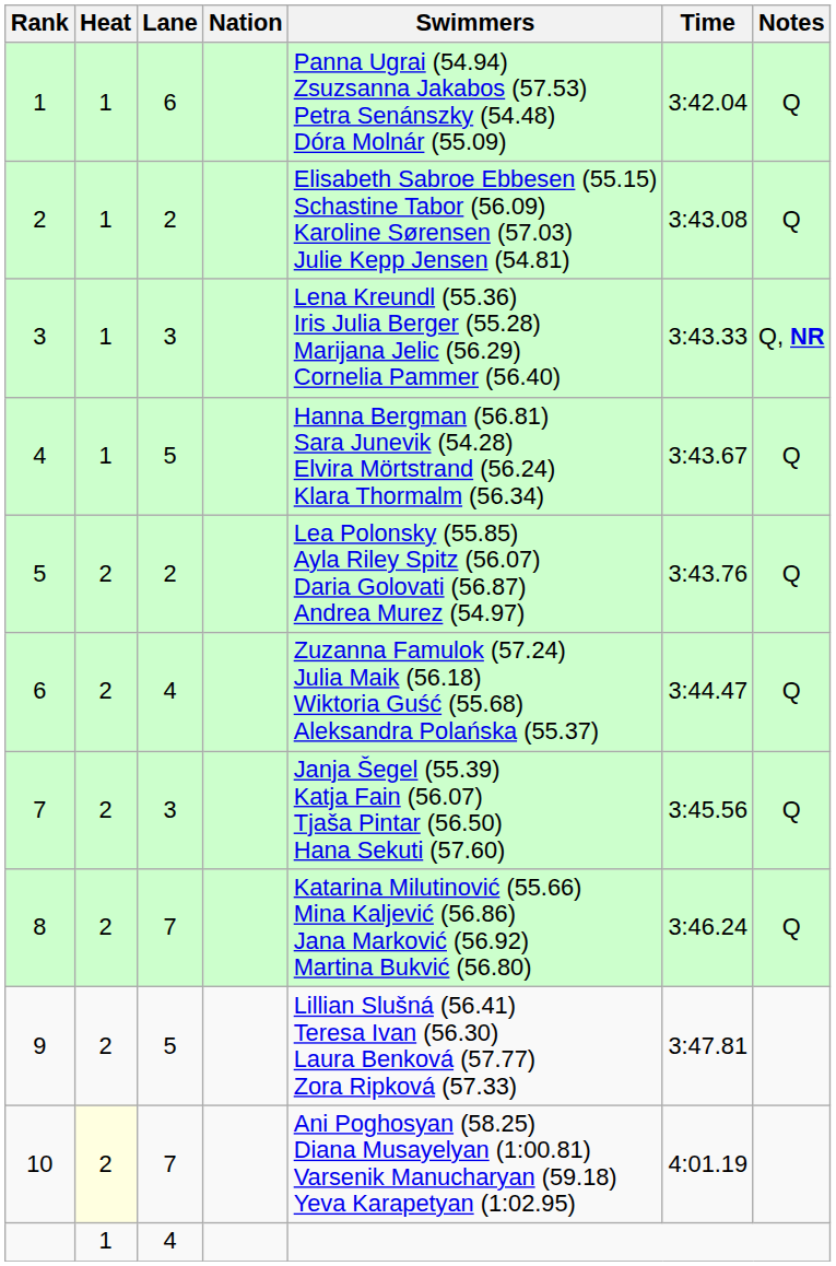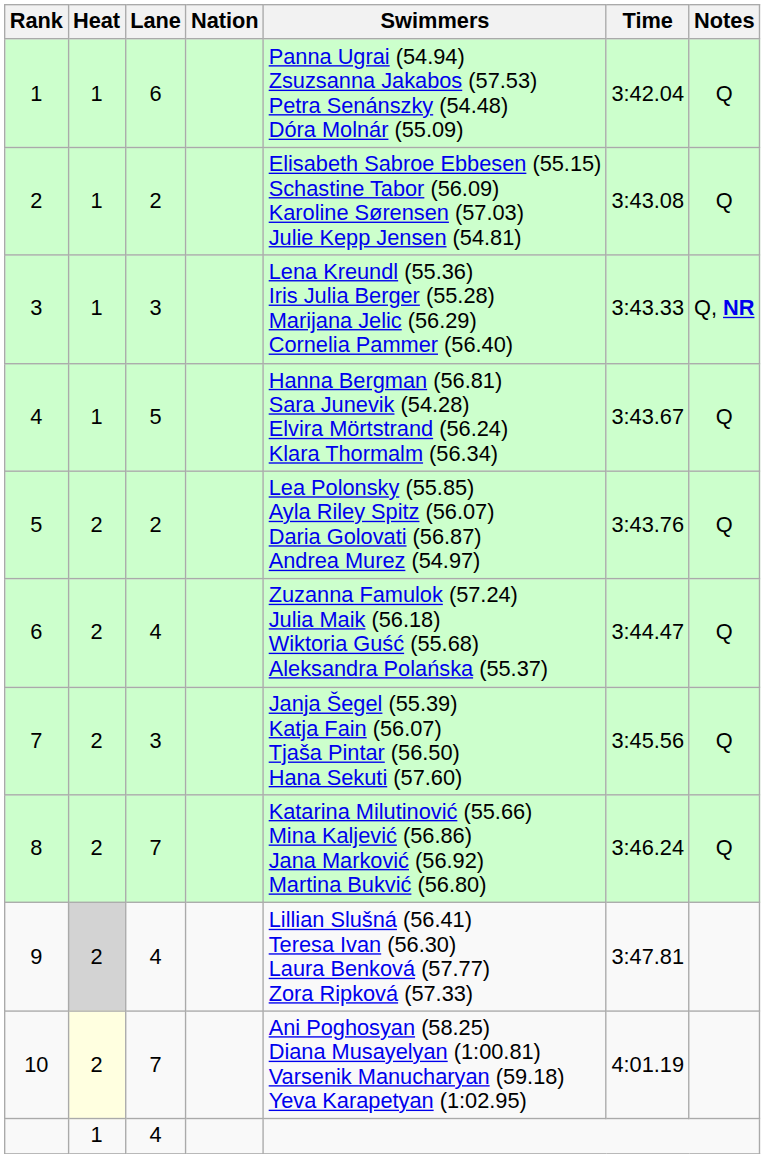9 | Heat: no background -> lightgrey background
9 | Lane: 5 -> 4
